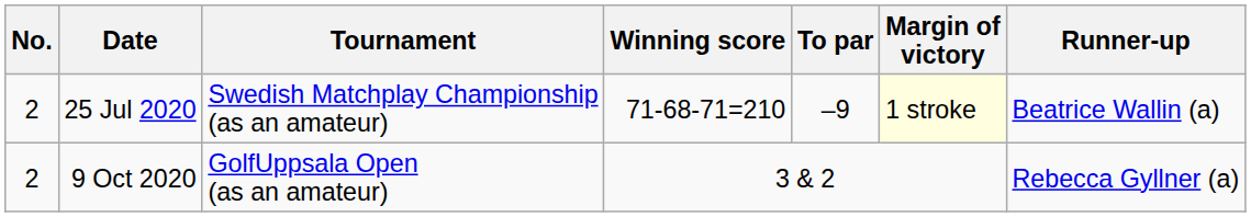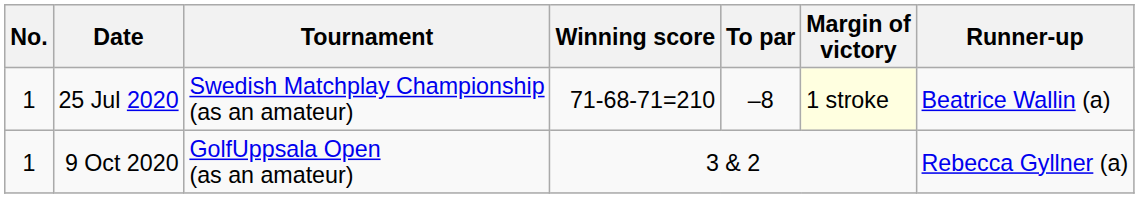25 Jul 2020 | No.: 2 -> 1
25 Jul 2020 | To par: –9 -> –8
9 Oct 2020 | No.: 2 -> 1
